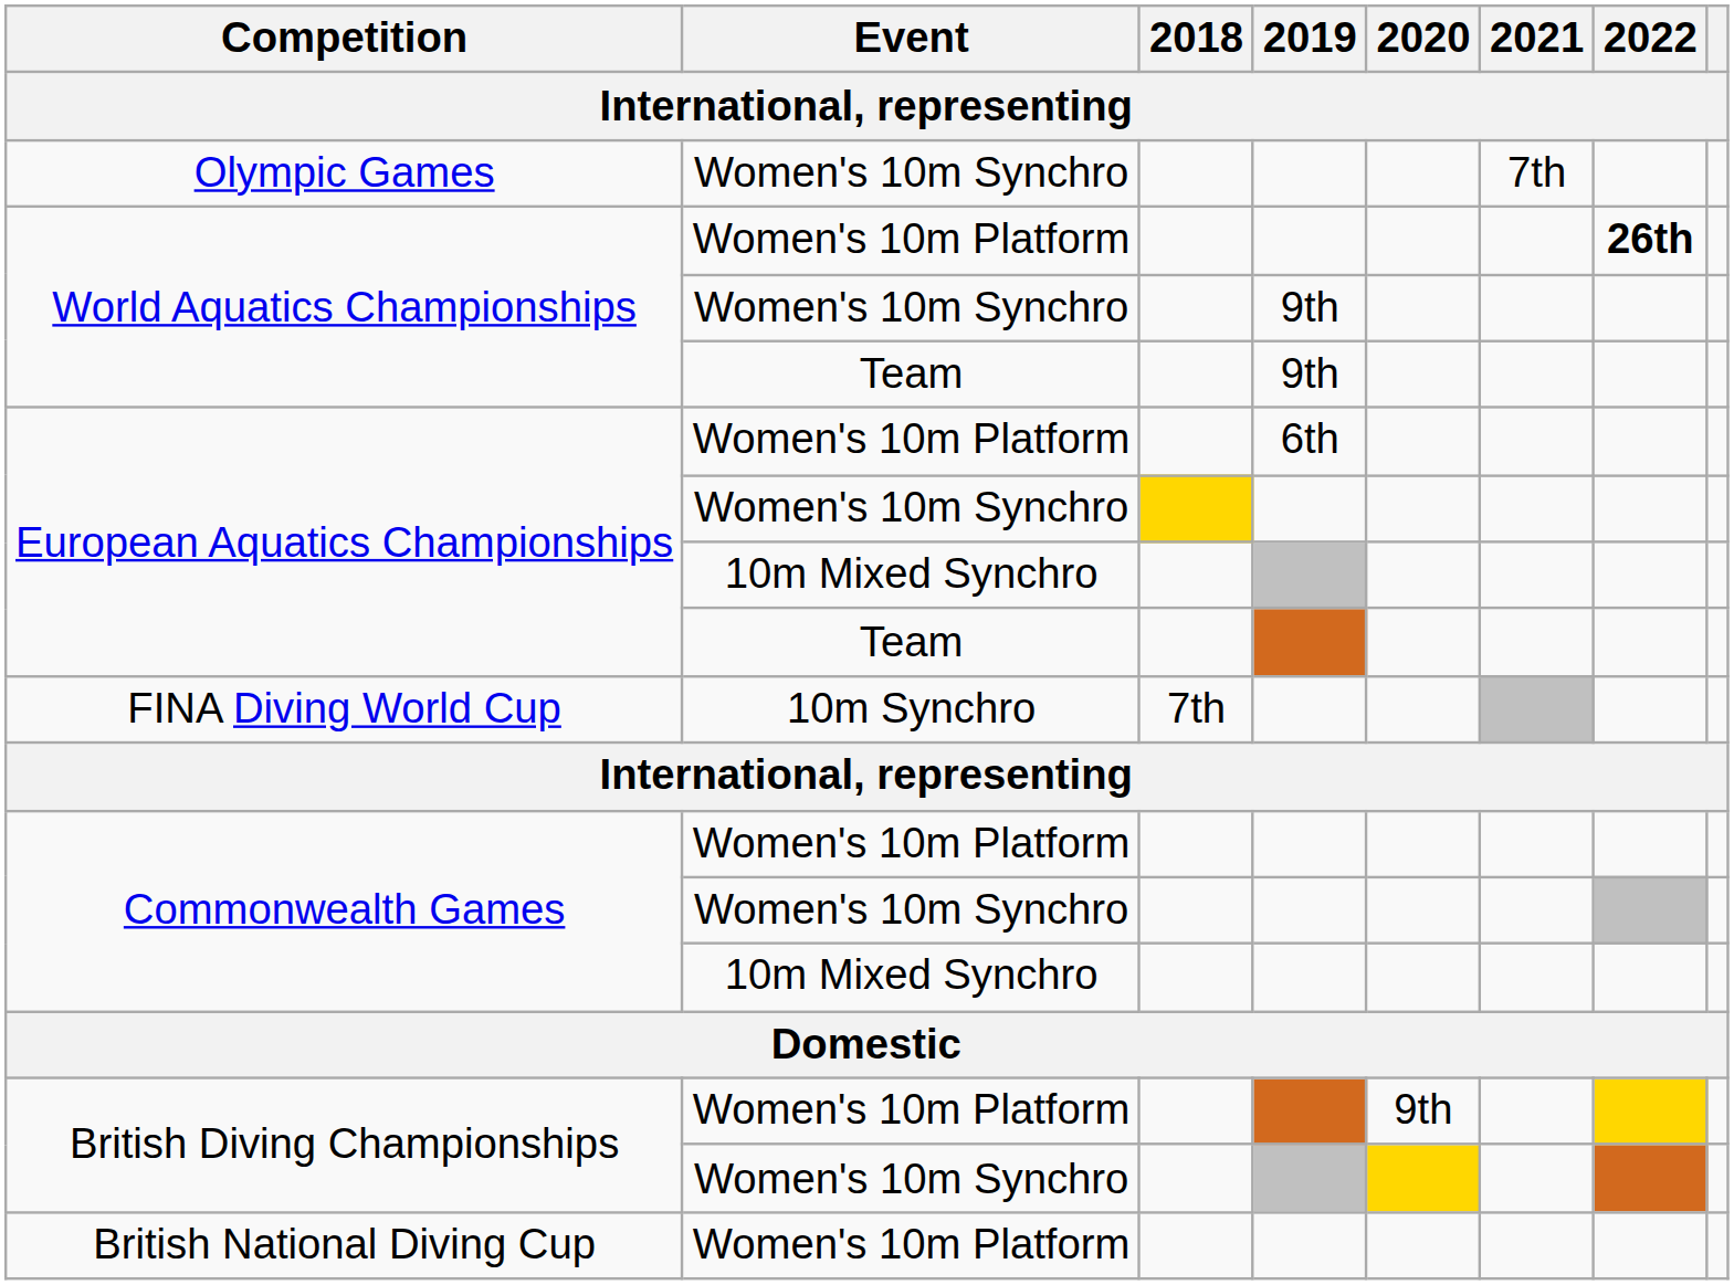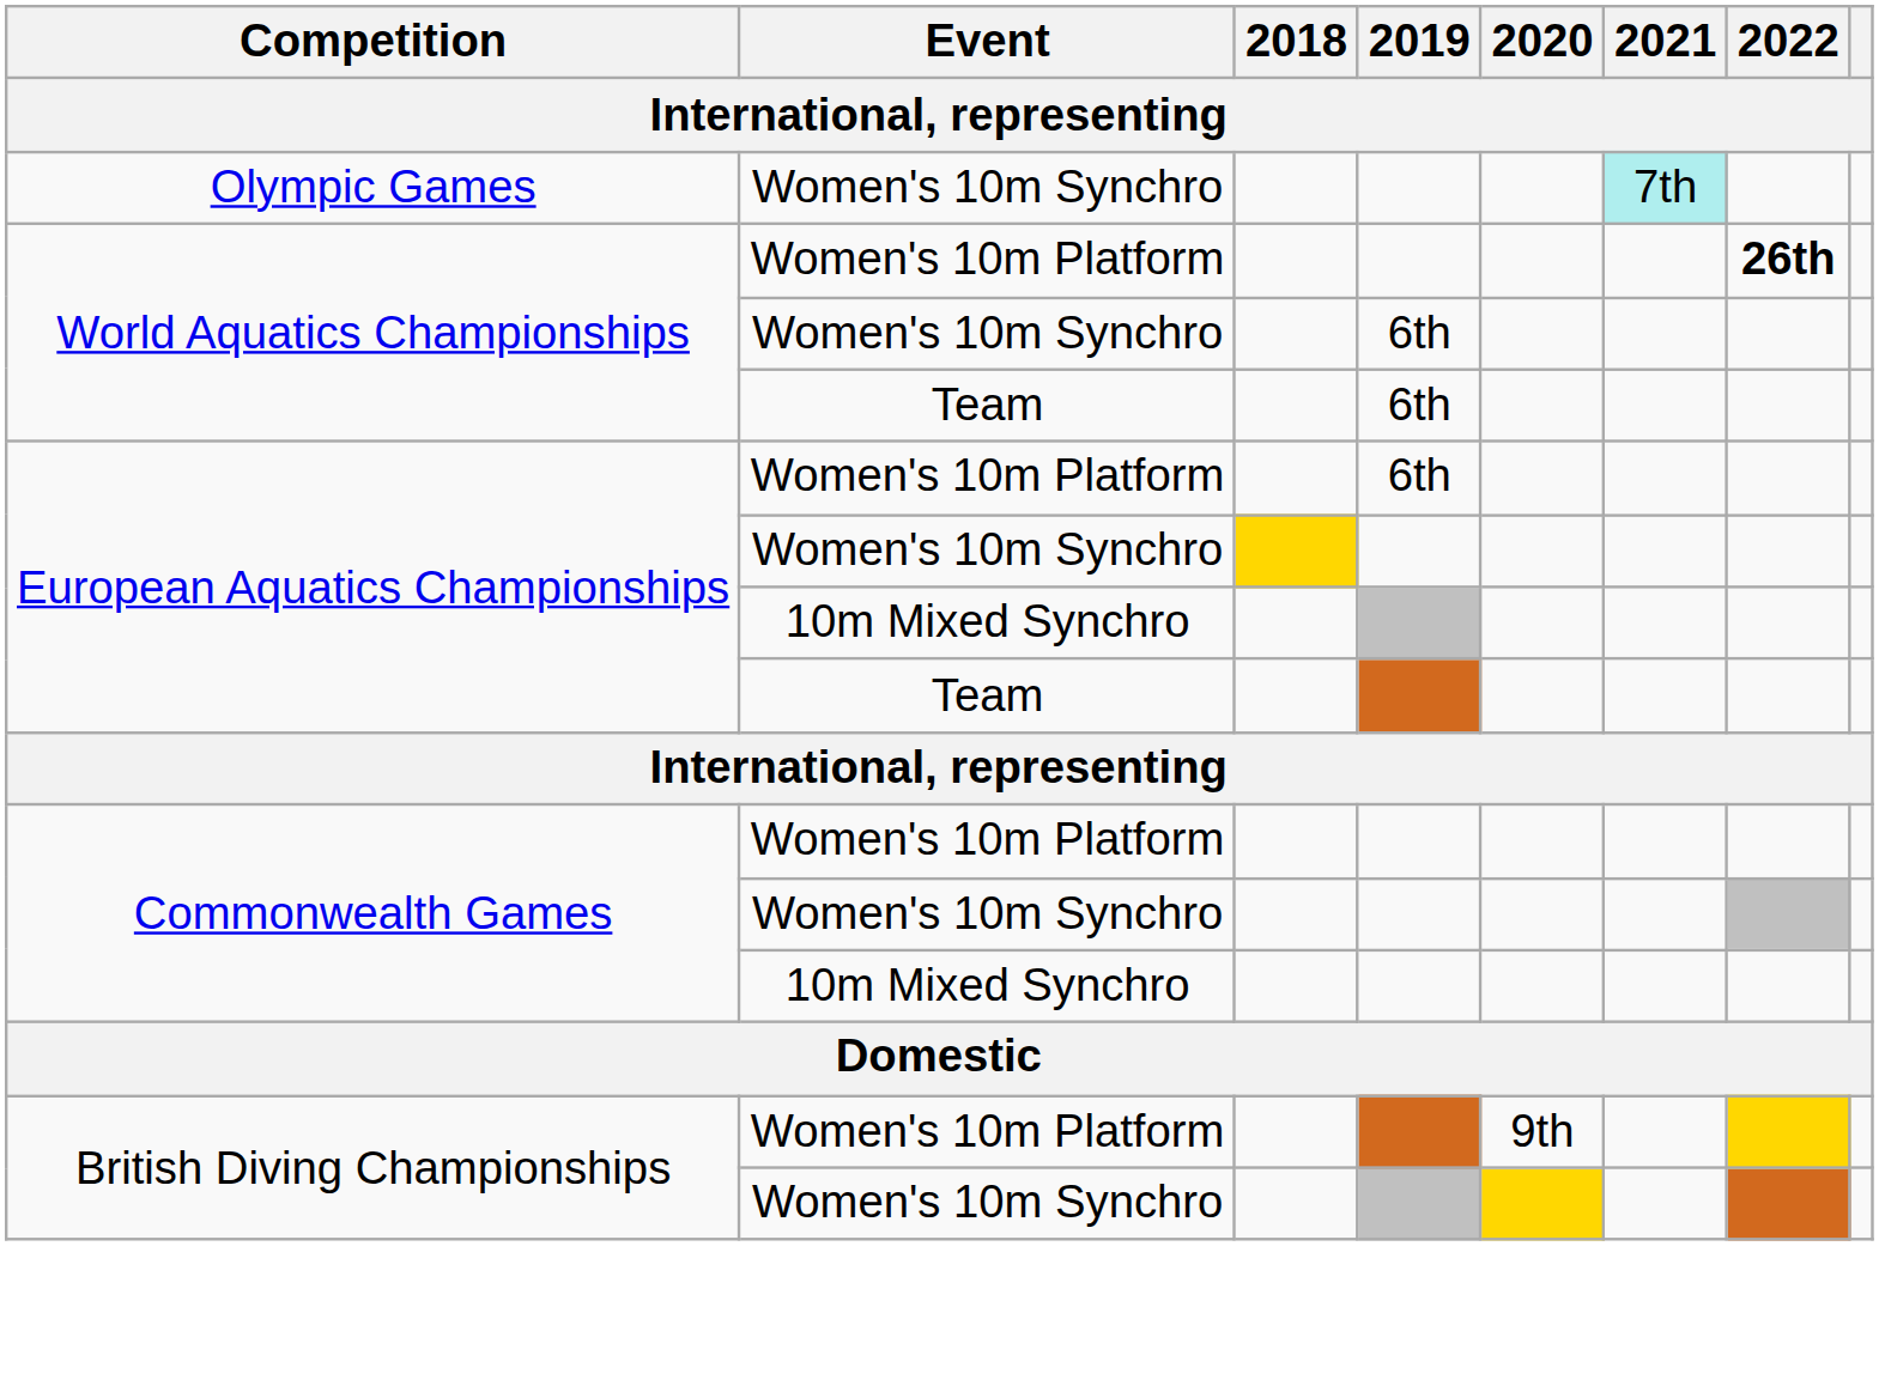Olympic Games | 2021: no background -> paleturquoise background
World Aquatics Championships / Women's 10m Synchro | 2019: 9th -> 6th
World Aquatics Championships / Team | 2019: 9th -> 6th
- row: FINA Diving World Cup | 10m Synchro | 7th
- row: British National Diving Cup | Women's 10m Platform
